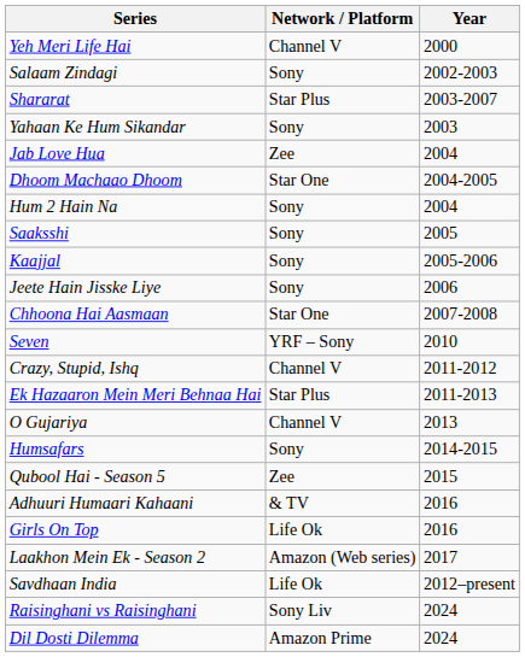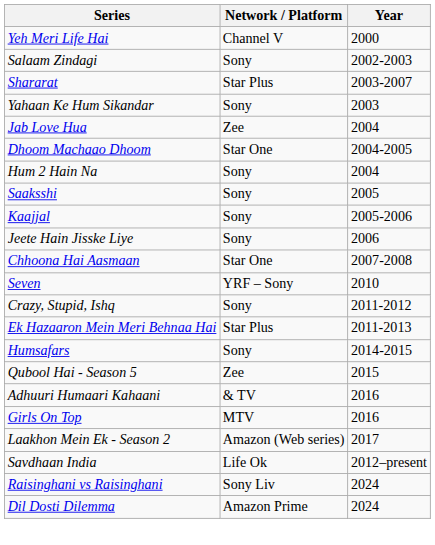Crazy, Stupid, Ishq | Network / Platform: Channel V -> Sony
- row: O Gujariya | Channel V | 2013
Girls On Top | Network / Platform: Life Ok -> MTV
